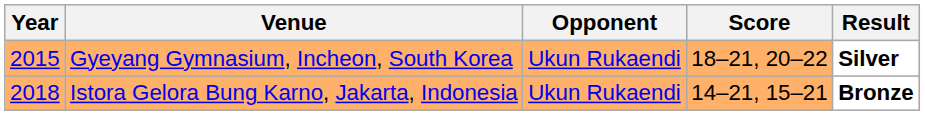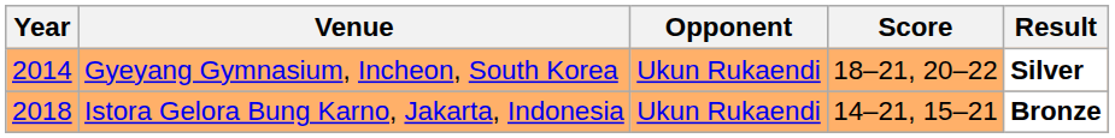Gyeyang Gymnasium, Incheon, South Korea | Year: 2015 -> 2014
